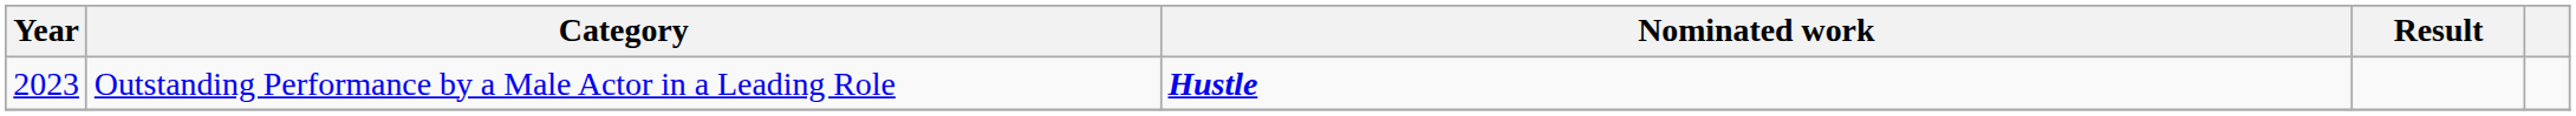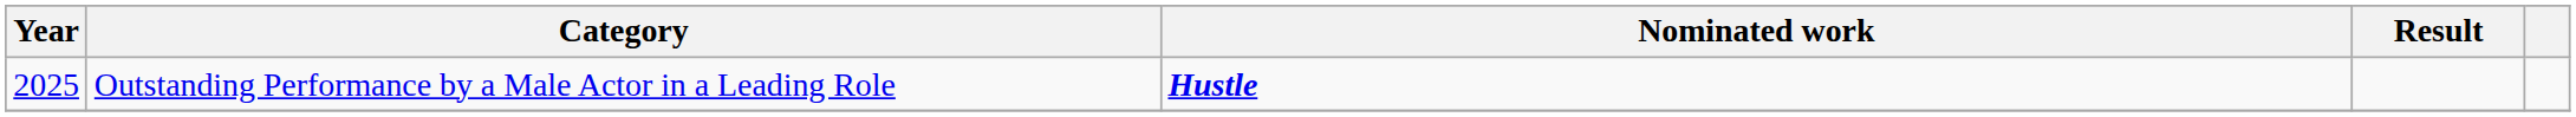Outstanding Performance by a Male Actor in a Leading Role | Year: 2023 -> 2025
